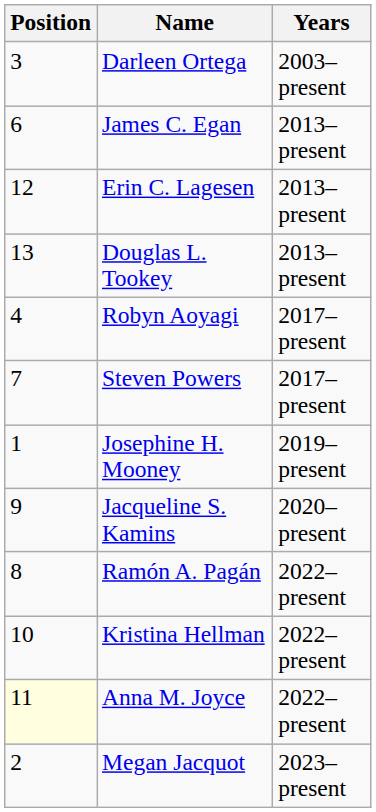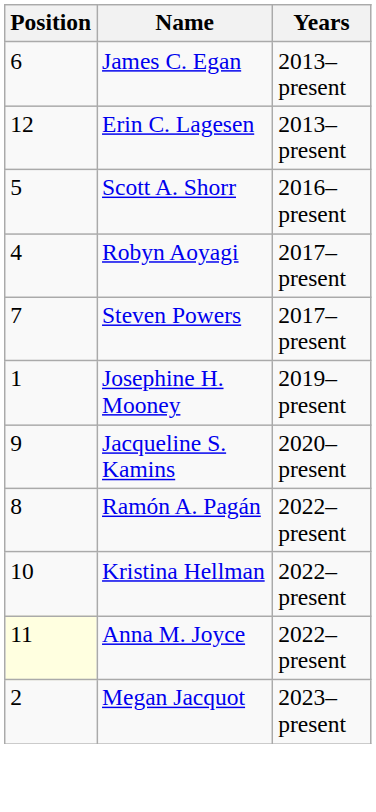- row: 3 | Darleen Ortega | 2003–present
- row: 13 | Douglas L. Tookey | 2013–present
+ row: 5 | Scott A. Shorr | 2016–present
